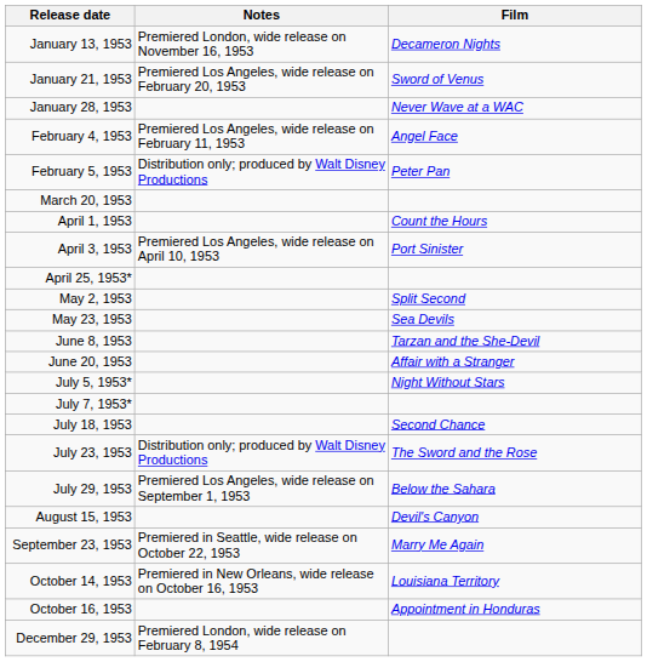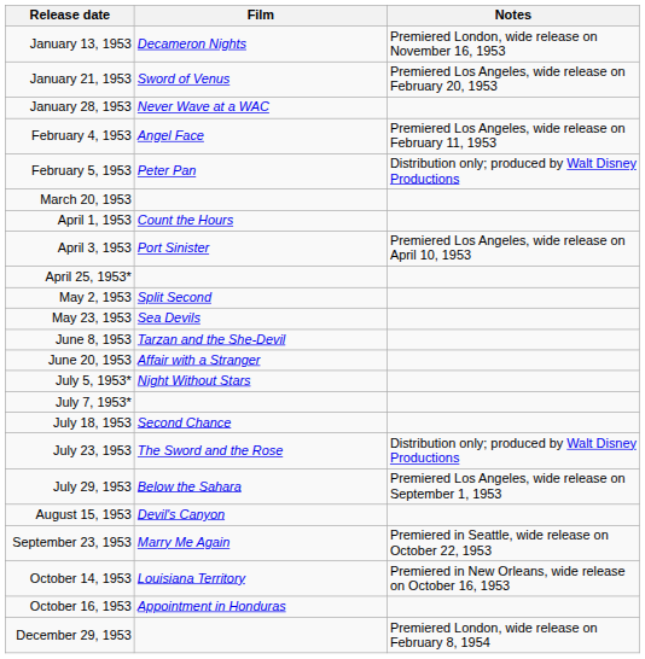columns swapped: Film <-> Notes
